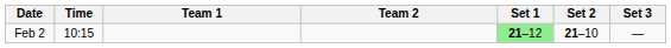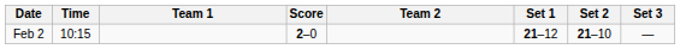+ column: Score | 2–0
Feb 2 | Set 1: lightgreen background -> no background
